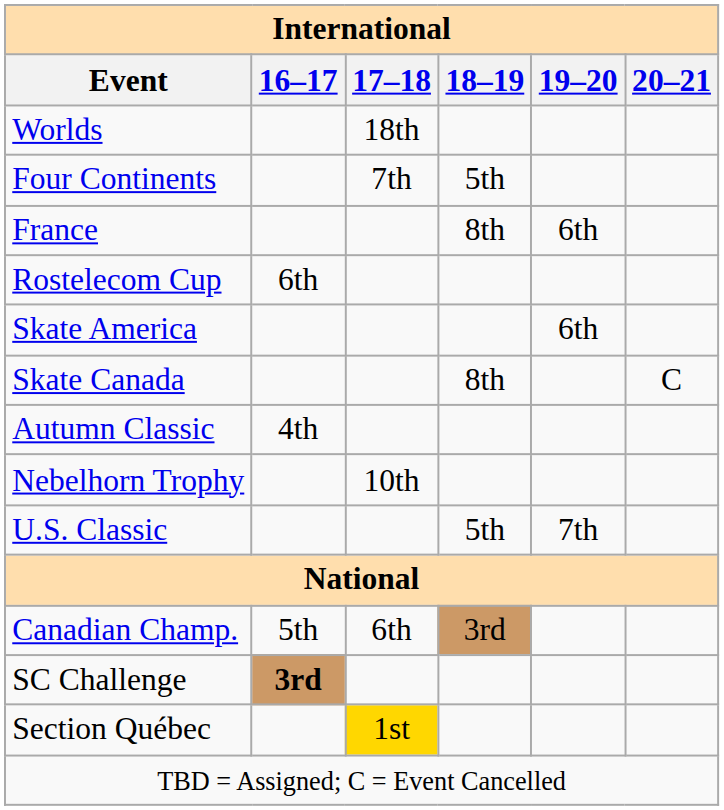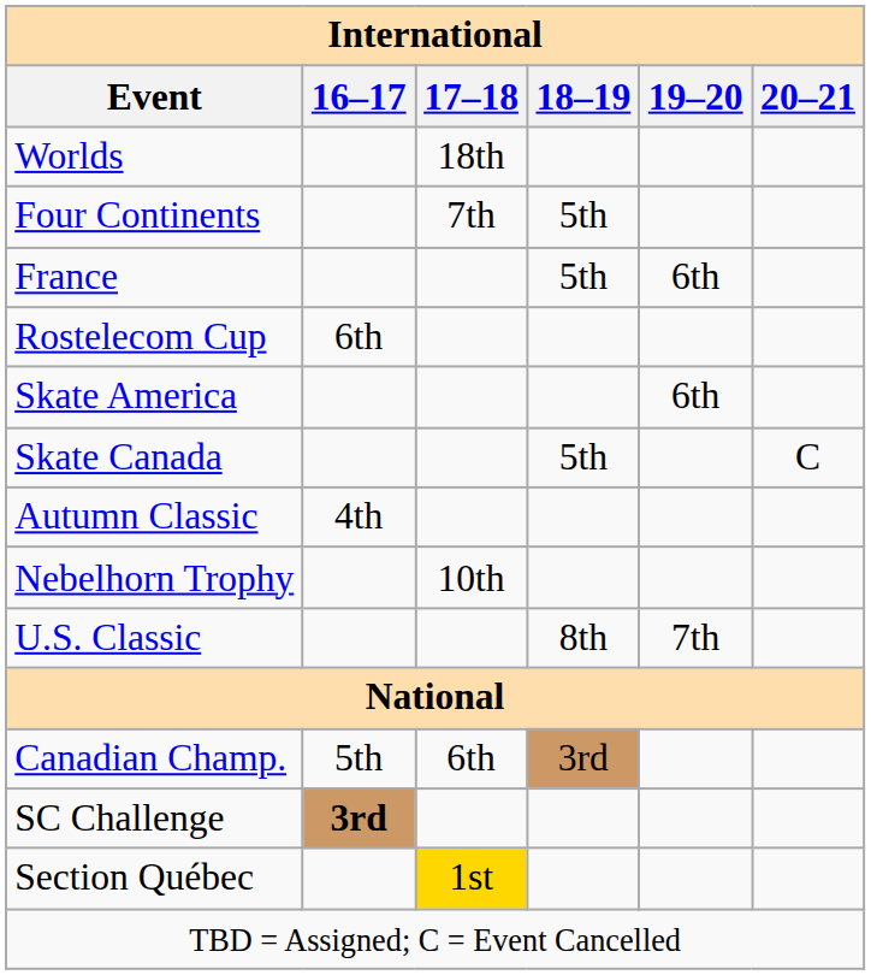France | 18–19: 8th -> 5th
Skate Canada | 18–19: 8th -> 5th
U.S. Classic | 18–19: 5th -> 8th
